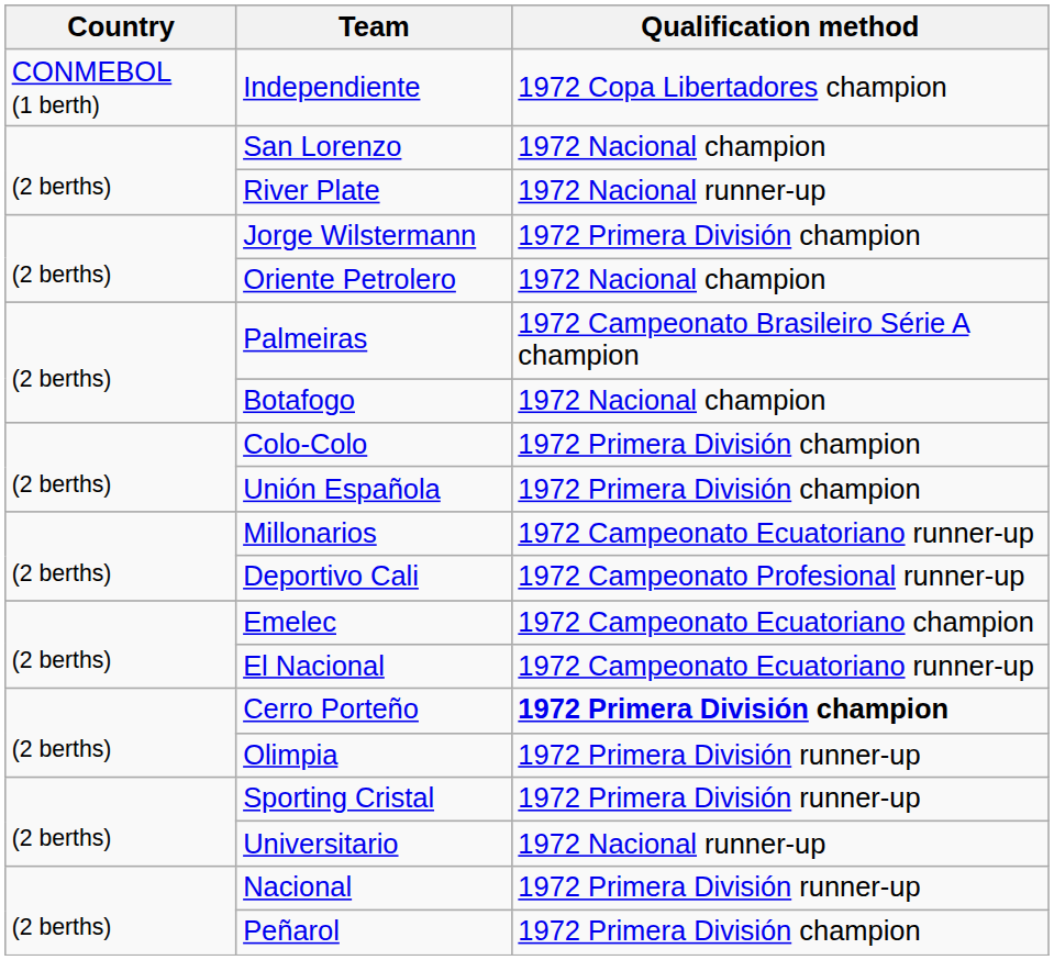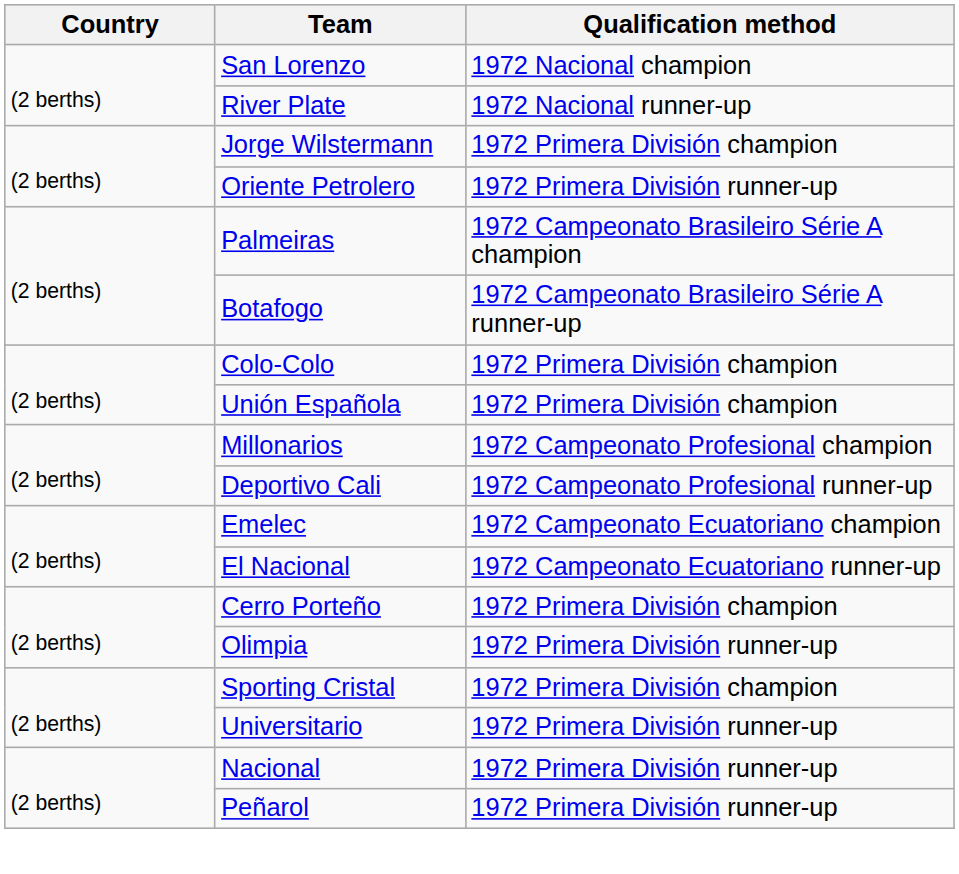- row: CONMEBOL (1 berth) | Independiente | 1972 Copa Libertadores champion
Oriente Petrolero | Qualification method: 1972 Nacional champion -> 1972 Primera División runner-up
Botafogo | Qualification method: 1972 Nacional champion -> 1972 Campeonato Brasileiro Série A runner-up
Millonarios | Qualification method: 1972 Campeonato Ecuatoriano runner-up -> 1972 Campeonato Profesional champion
Cerro Porteño | Qualification method: bold -> normal
Sporting Cristal | Qualification method: 1972 Primera División runner-up -> 1972 Primera División champion
Universitario | Qualification method: 1972 Nacional runner-up -> 1972 Primera División runner-up
Peñarol | Qualification method: 1972 Primera División champion -> 1972 Primera División runner-up
